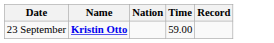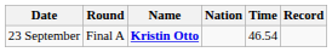+ column: Round | Final A
23 September | Time: 59.00 -> 46.54
